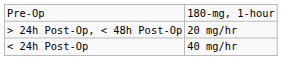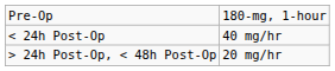rows swapped: < 24h Post-Op <-> > 24h Post-Op, < 48h Post-Op
